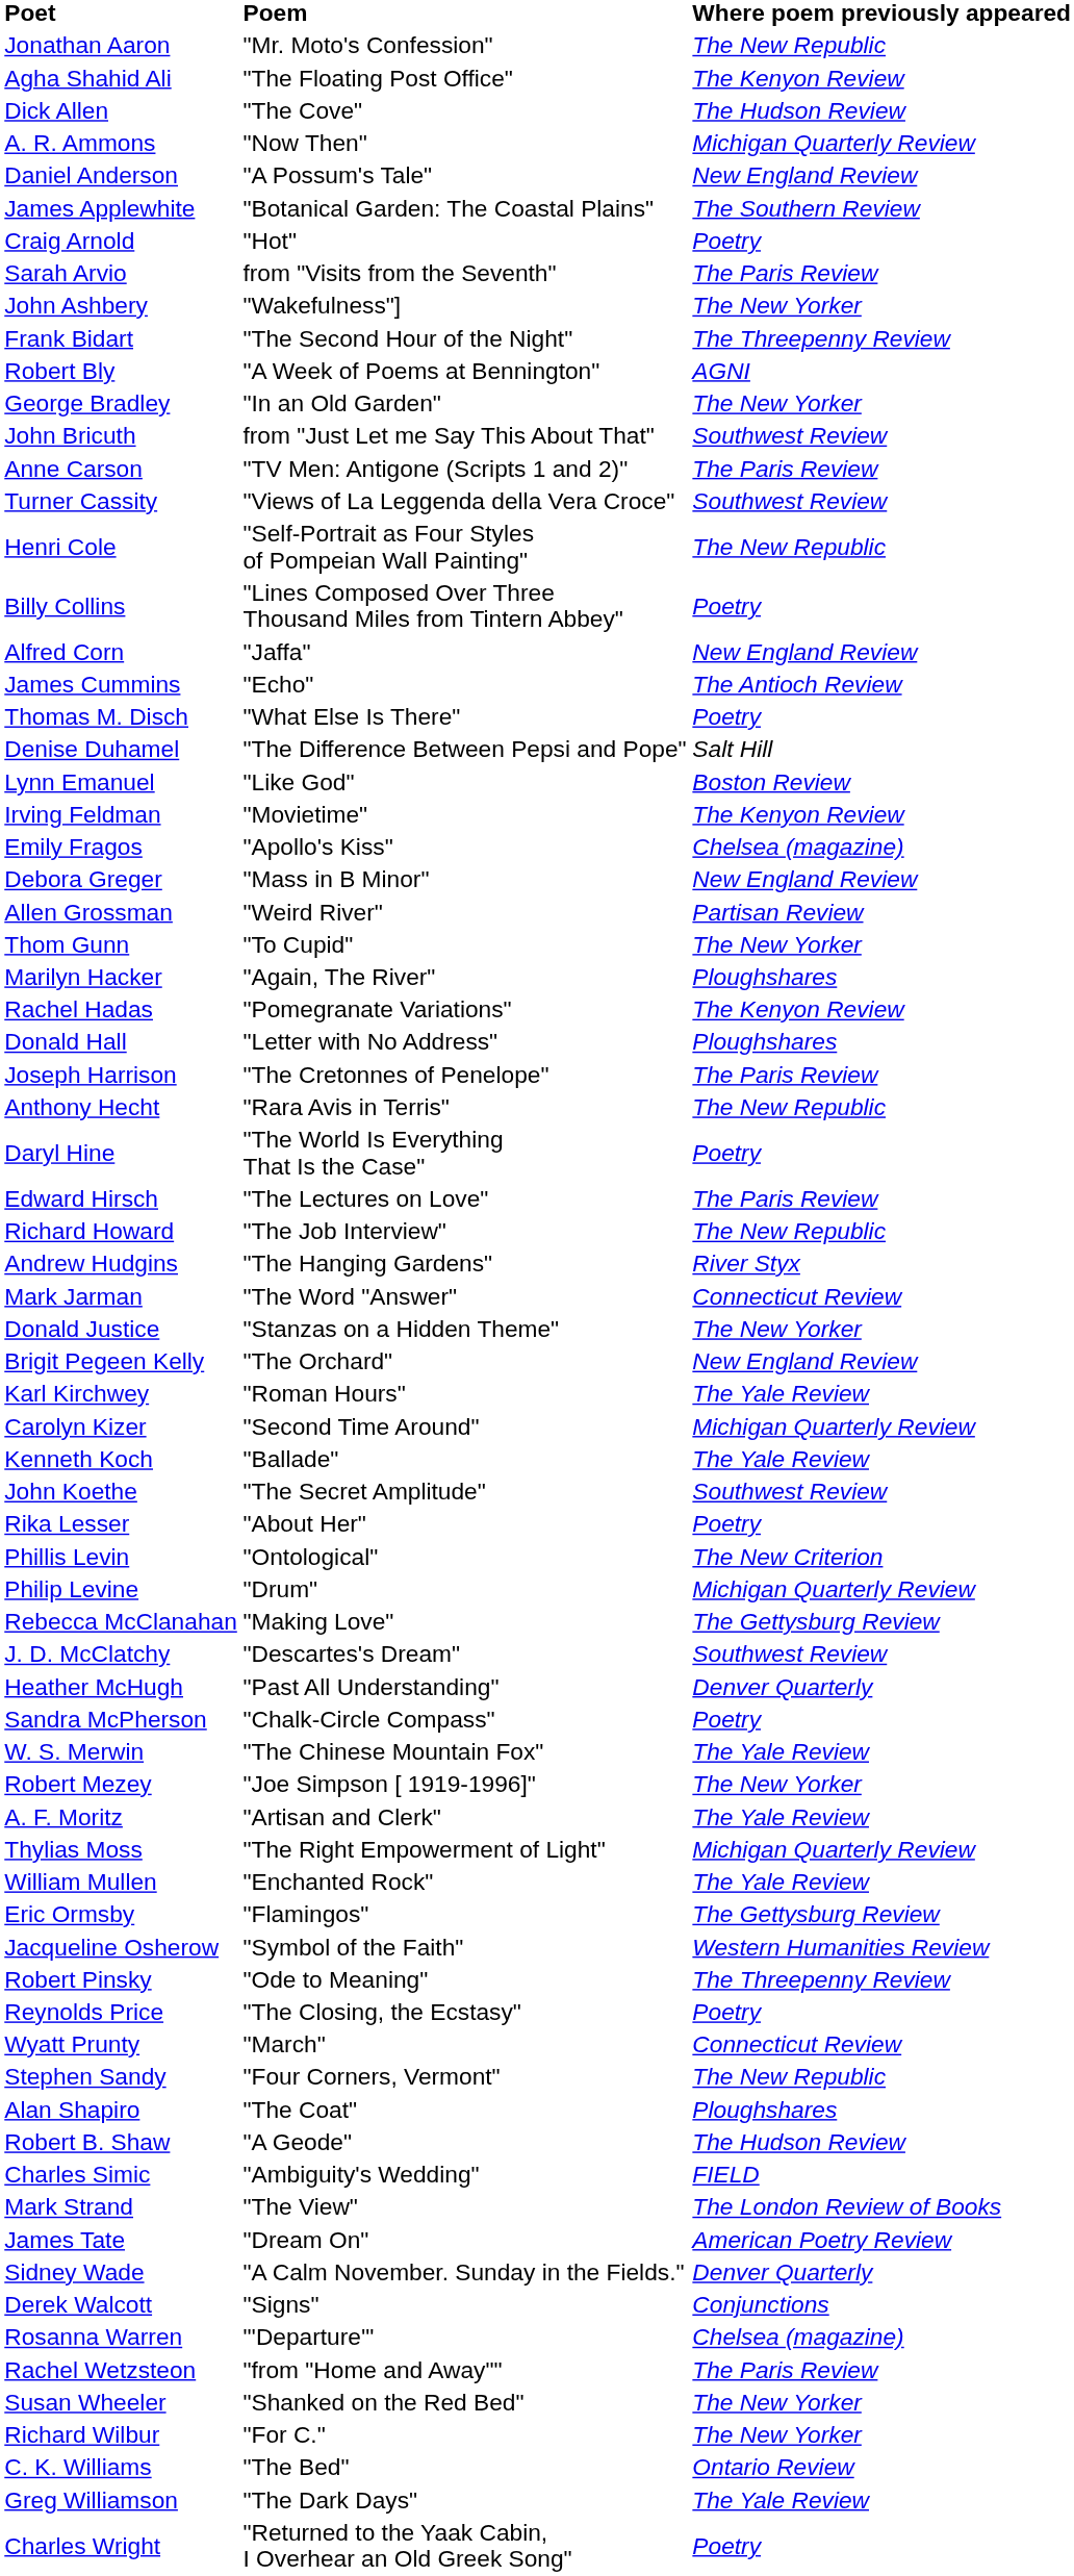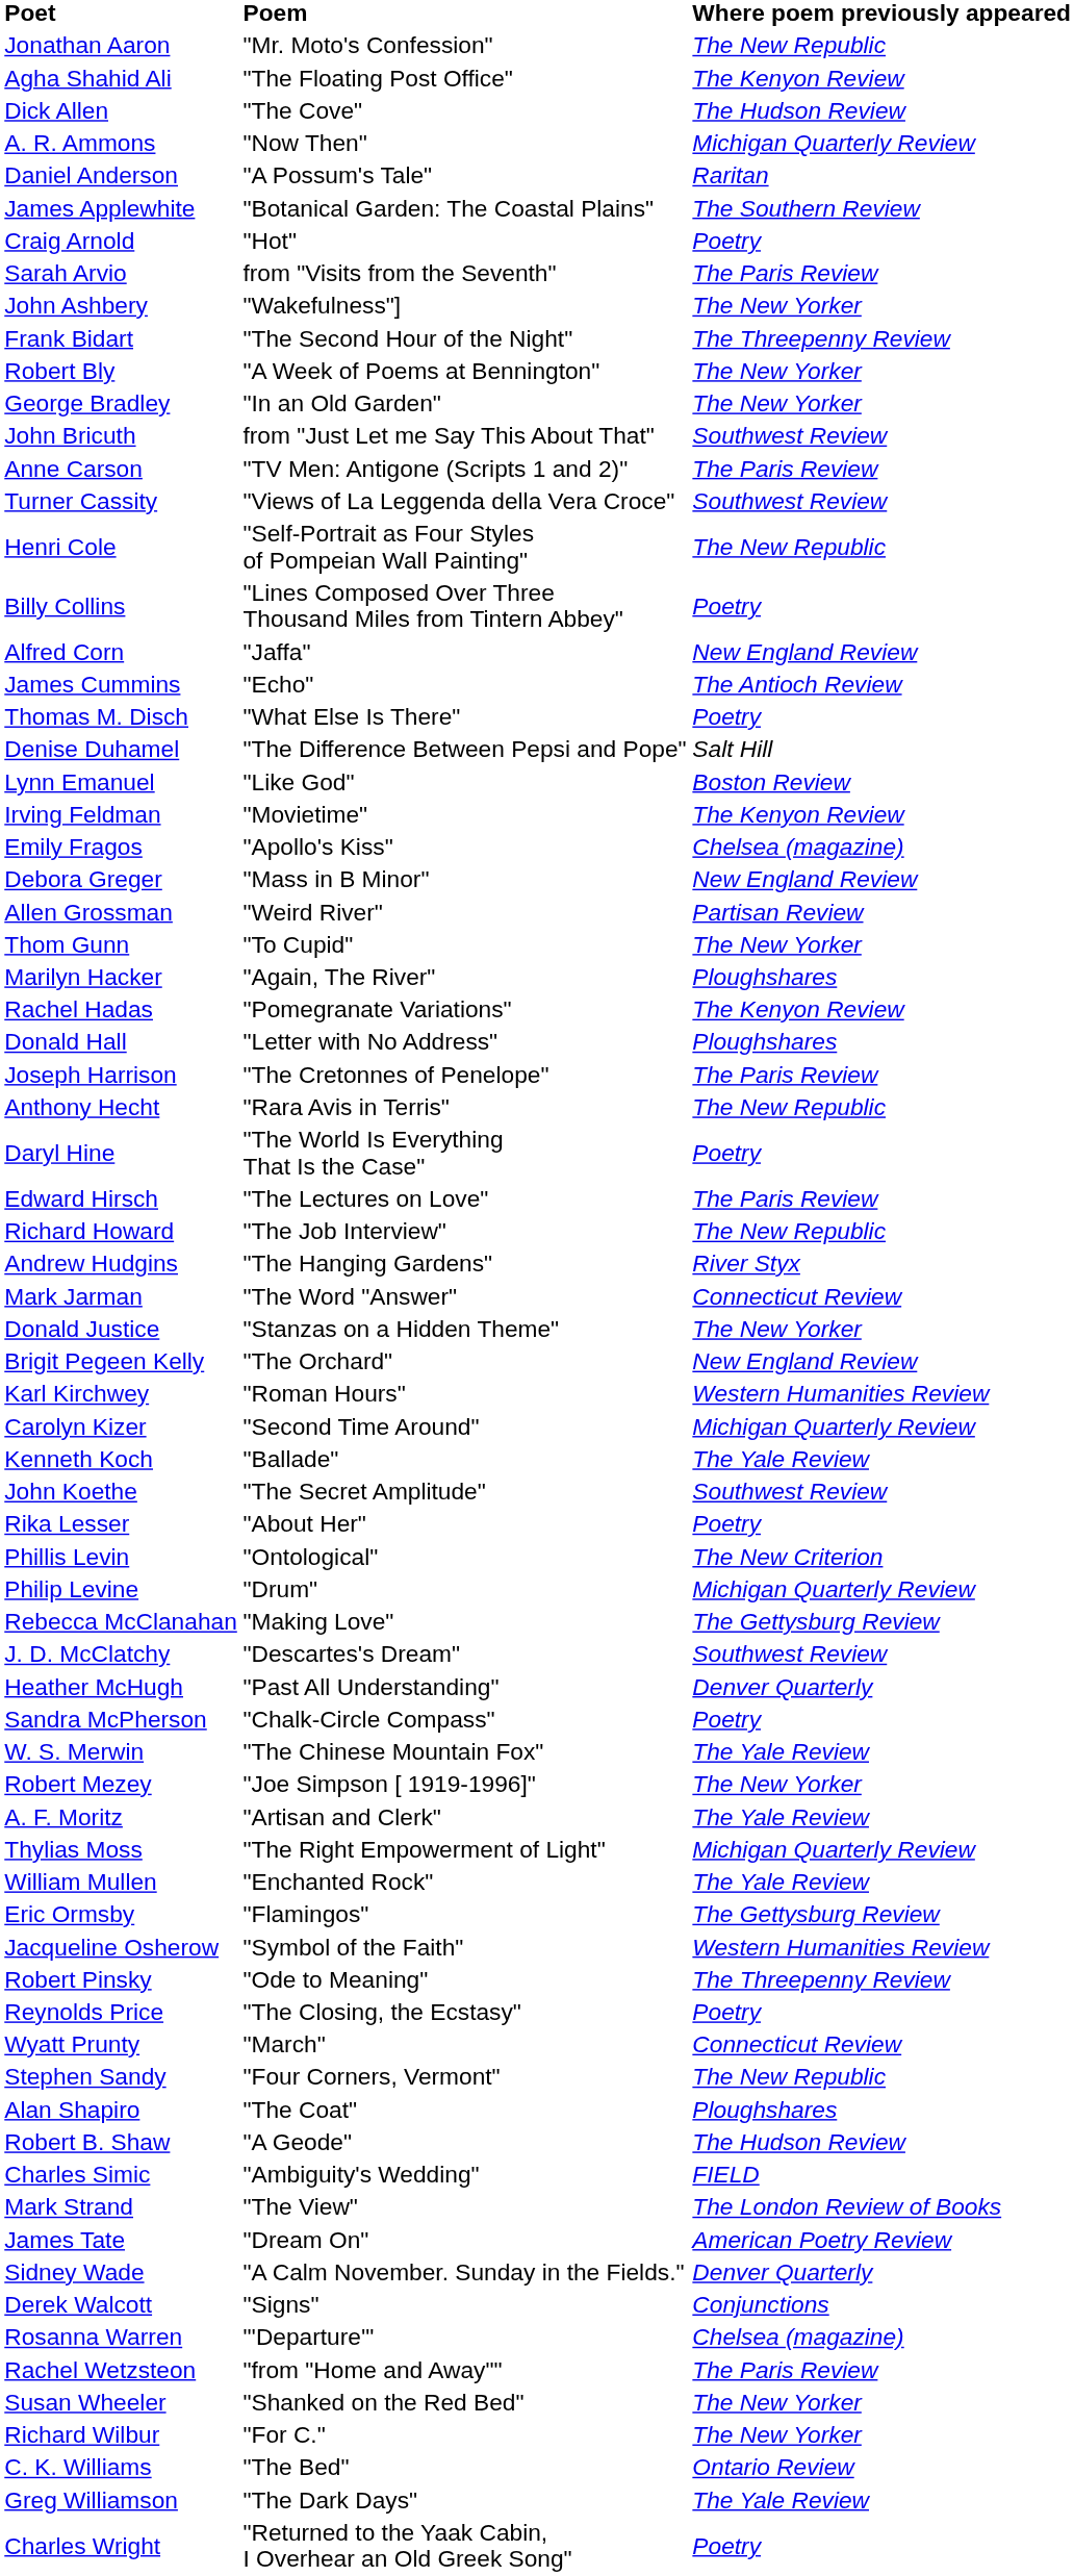Daniel Anderson | Where poem previously appeared: New England Review -> Raritan
Robert Bly | Where poem previously appeared: AGNI -> The New Yorker
Karl Kirchwey | Where poem previously appeared: The Yale Review -> Western Humanities Review
